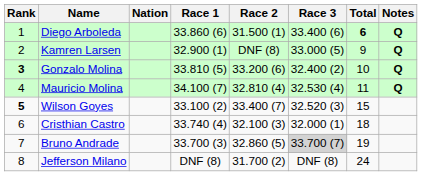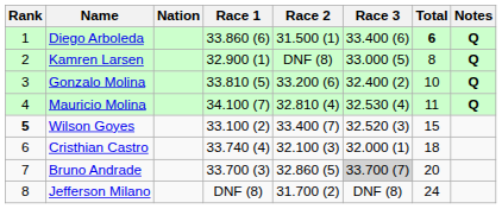Kamren Larsen | Total: 9 -> 8
Gonzalo Molina | Rank: bold -> normal
Bruno Andrade | Total: 19 -> 20
